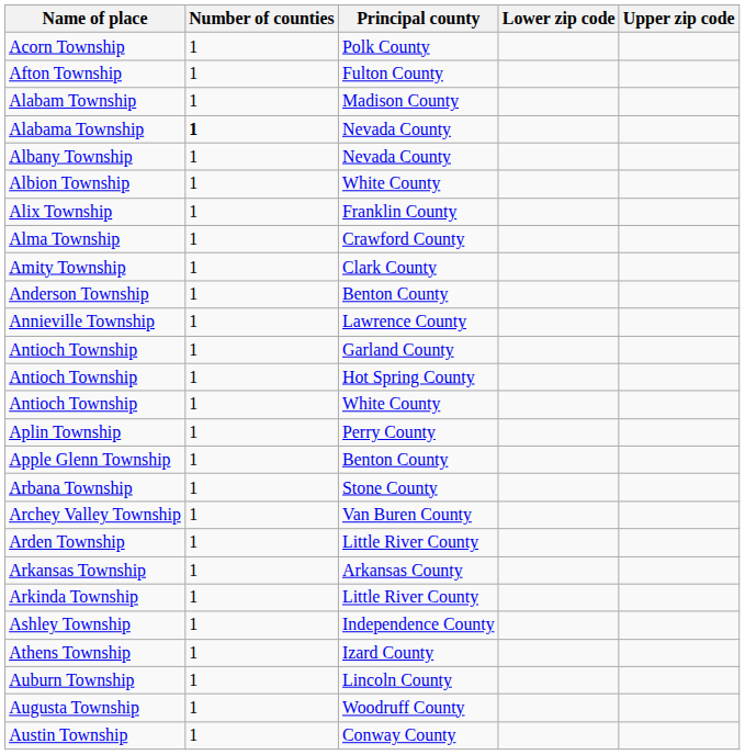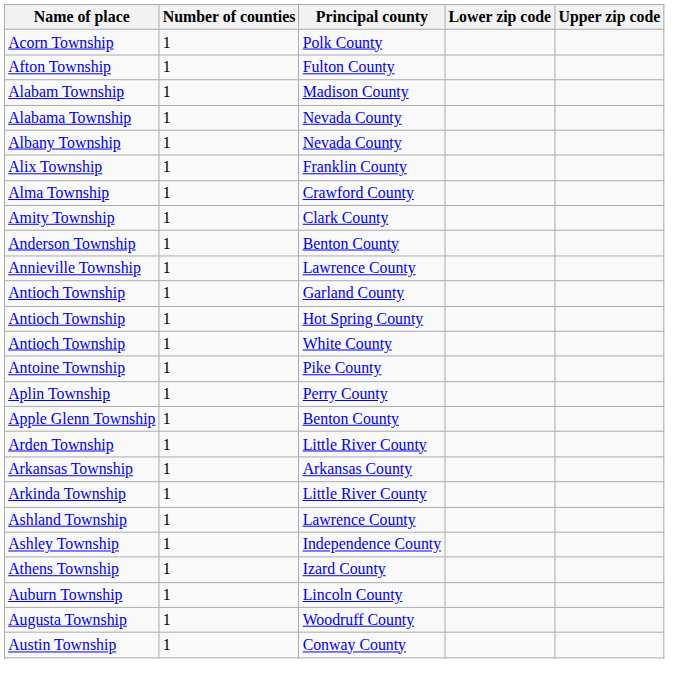Alabama Township | Number of counties: bold -> normal
- row: Albion Township | 1 | White County
+ row: Antoine Township | 1 | Pike County
- row: Arbana Township | 1 | Stone County
- row: Archey Valley Township | 1 | Van Buren County
+ row: Ashland Township | 1 | Lawrence County
